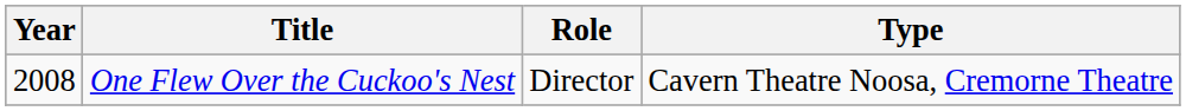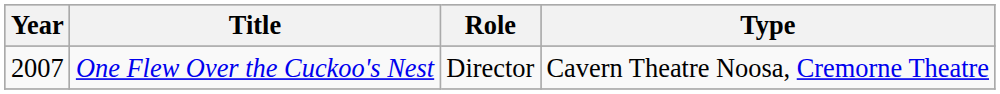One Flew Over the Cuckoo's Nest | Year: 2008 -> 2007
